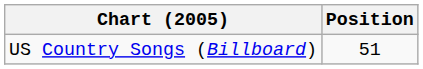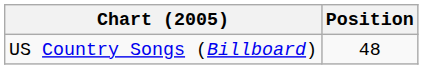US Country Songs (Billboard) | Position: 51 -> 48
